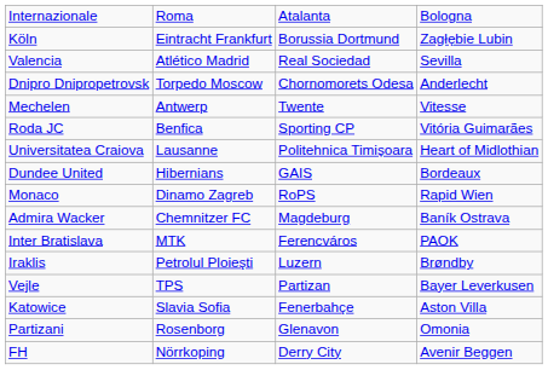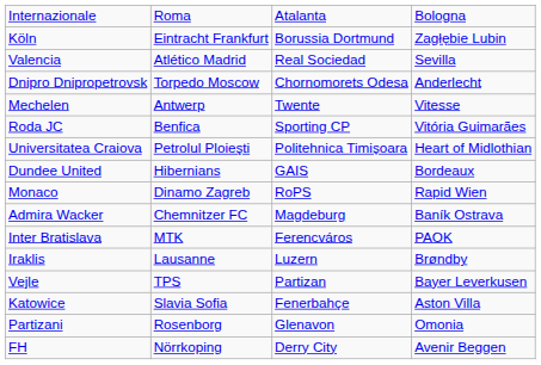Universitatea Craiova | column 2: Lausanne -> Petrolul Ploieşti
Iraklis | column 2: Petrolul Ploieşti -> Lausanne
